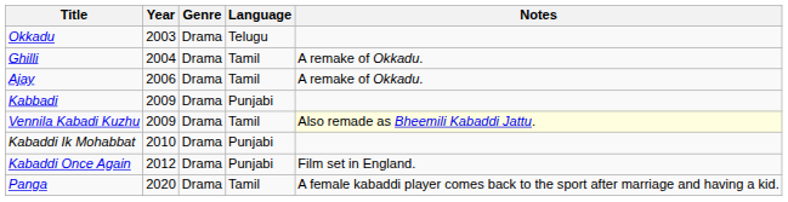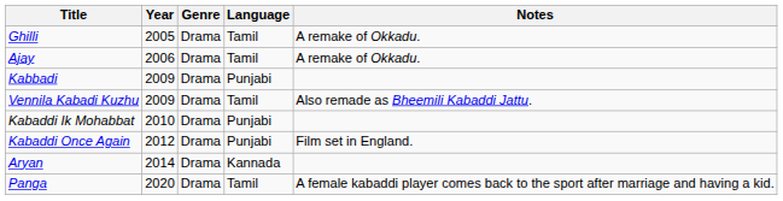- row: Okkadu | 2003 | Drama | Telugu
Ghilli | Year: 2004 -> 2005
Vennila Kabadi Kuzhu | Notes: lightyellow background -> no background
+ row: Aryan | 2014 | Drama | Kannada
